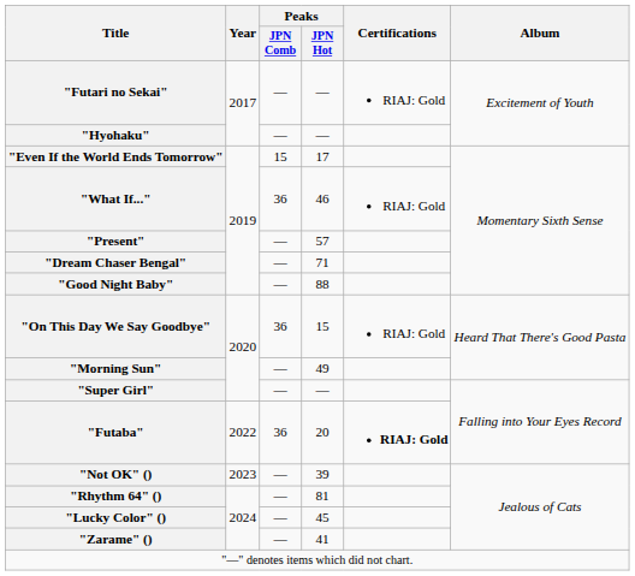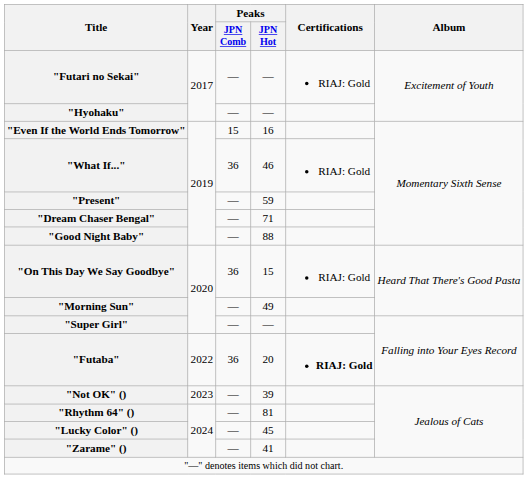"Even If the World Ends Tomorrow" | Peaks / JPN Hot: 17 -> 16
"Present" | Peaks / JPN Hot: 57 -> 59
